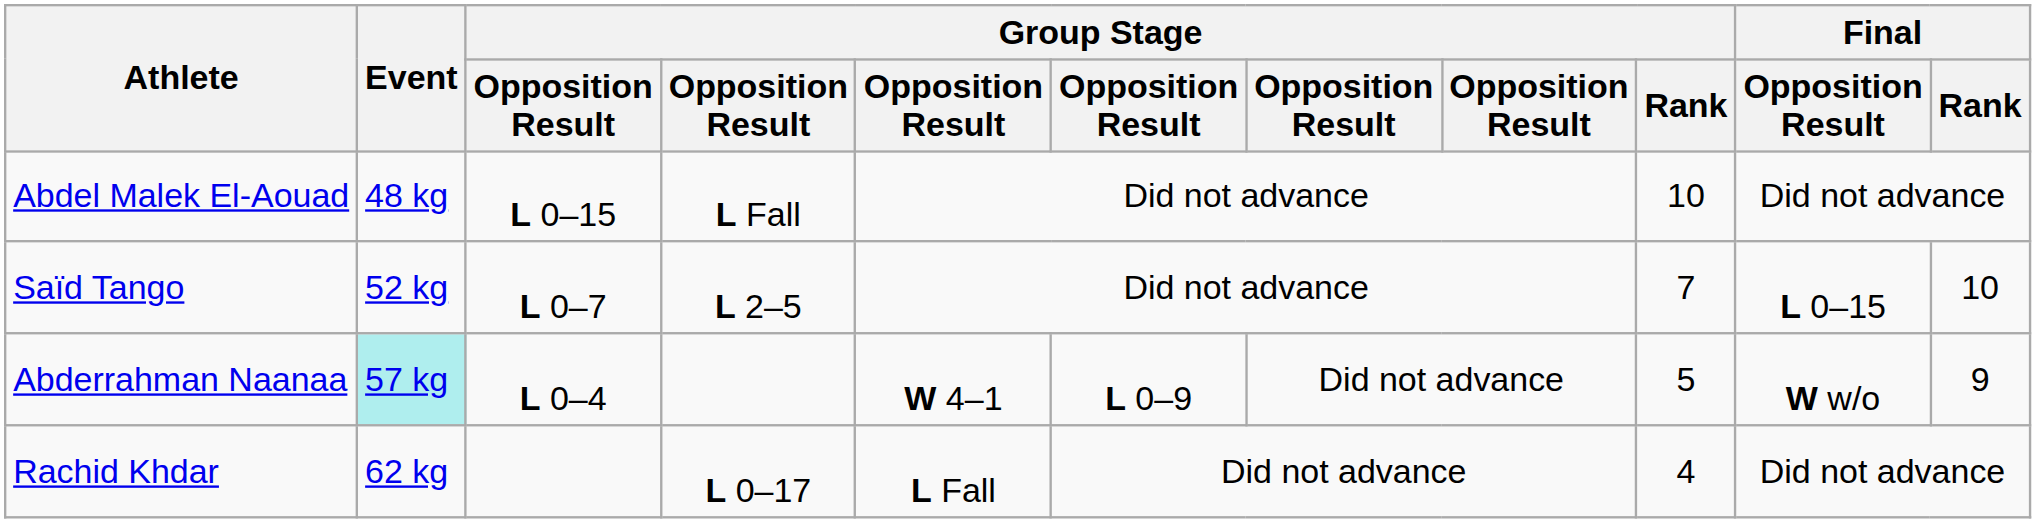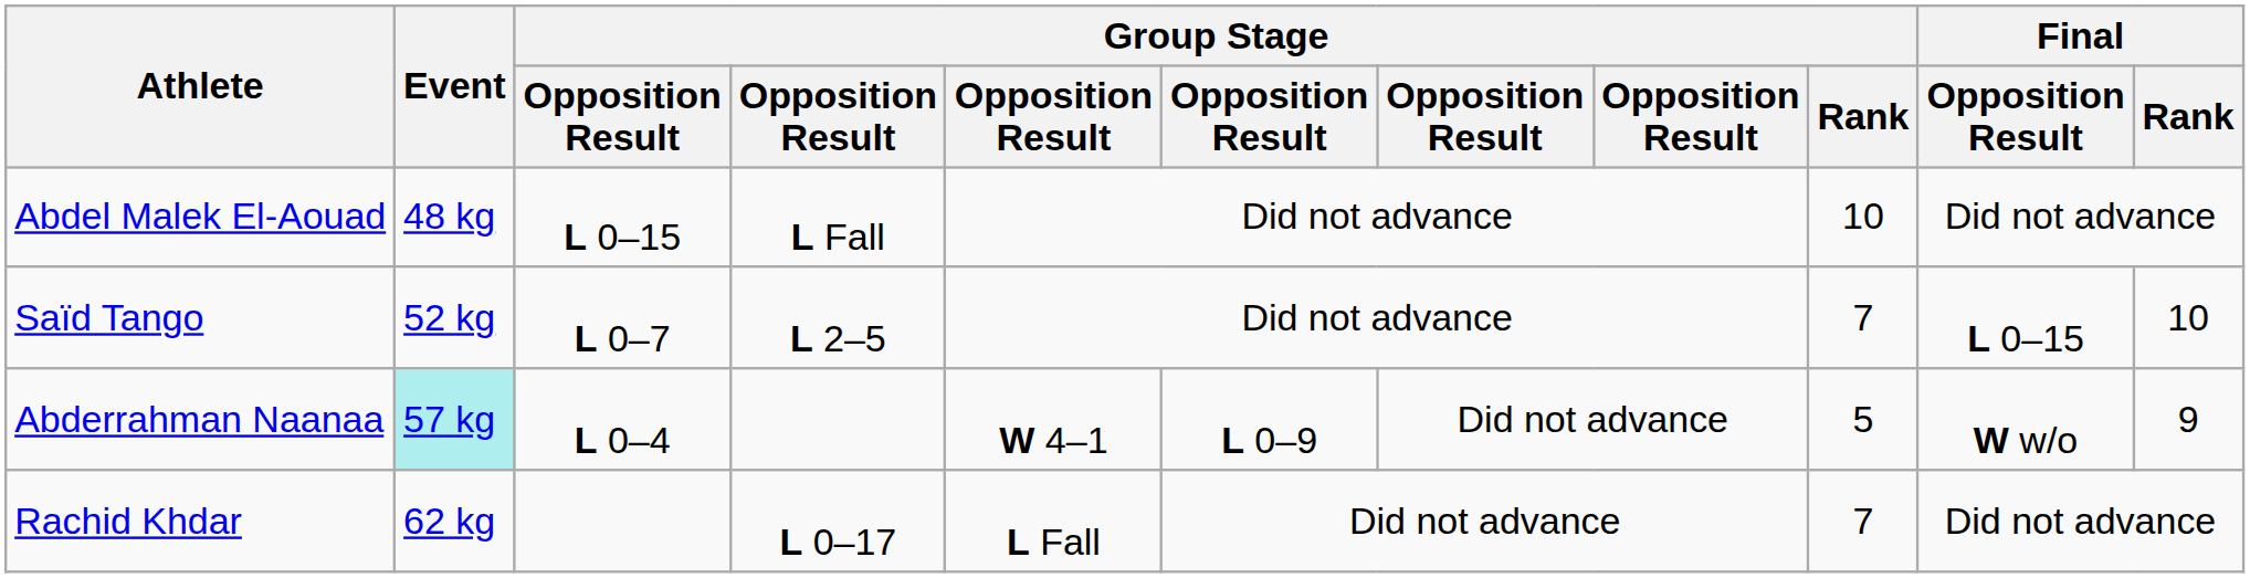Rachid Khdar | Group Stage / Rank: 4 -> 7
